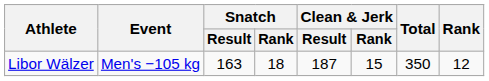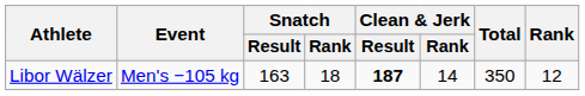Libor Wälzer | Clean & Jerk / Result: normal -> bold
Libor Wälzer | Clean & Jerk / Rank: 15 -> 14
